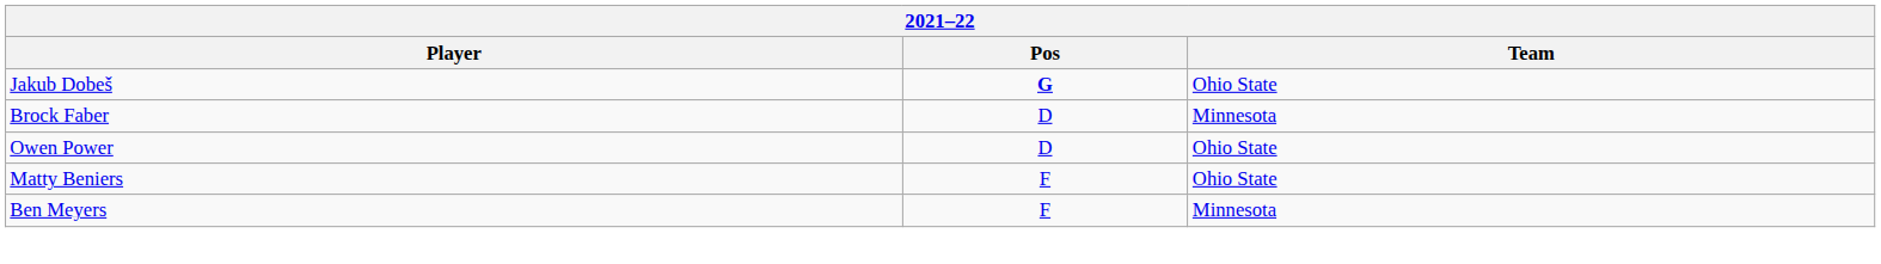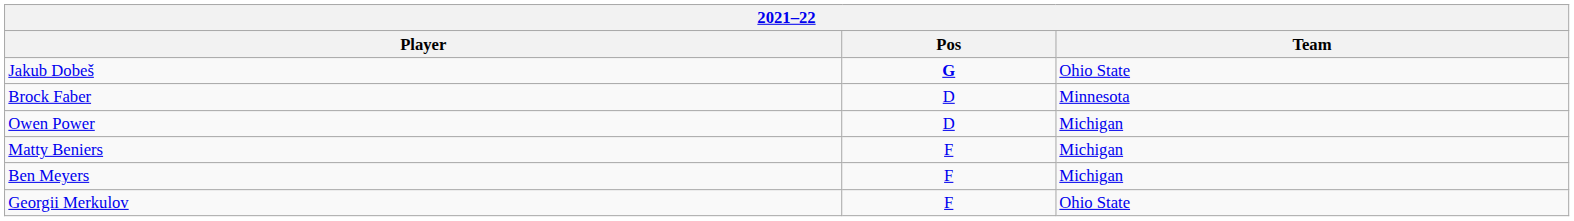Owen Power | Team: Ohio State -> Michigan
Matty Beniers | Team: Ohio State -> Michigan
Ben Meyers | Team: Minnesota -> Michigan
+ row: Georgii Merkulov | F | Ohio State
